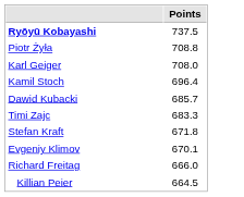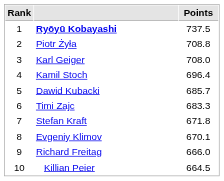+ column: Rank | 1 | 2 | 3 | 4 | 5 | 6 | 7 | 8 | 9 | 10
